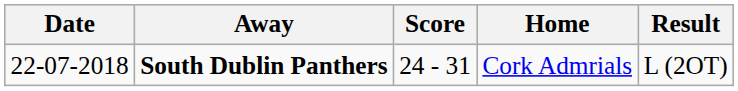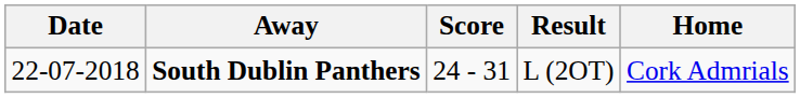columns swapped: Home <-> Result
